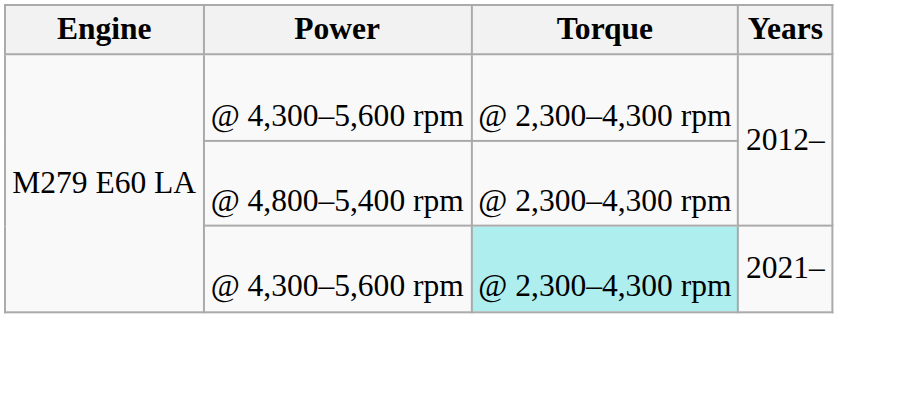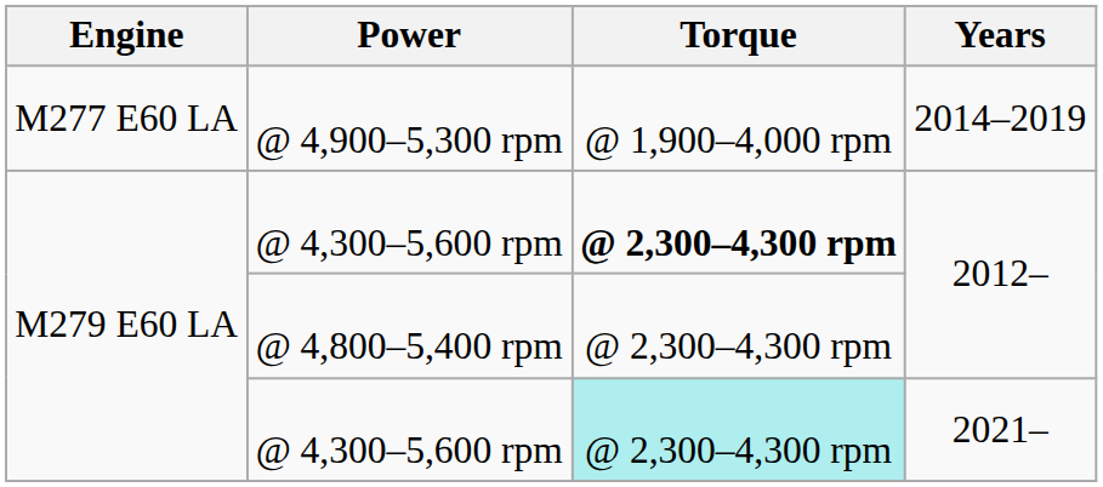+ row: M277 E60 LA | @ 4,900–5,300 rpm | @ 1,900–4,000 rpm | 2014–2019
@ 4,300–5,600 rpm / 2012– | Torque: normal -> bold
